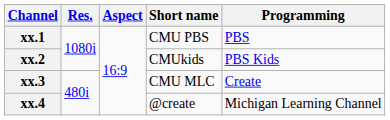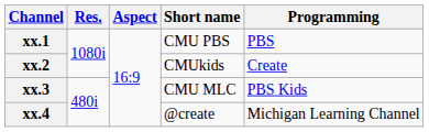xx.2 | Programming: PBS Kids -> Create
xx.3 | Programming: Create -> PBS Kids
